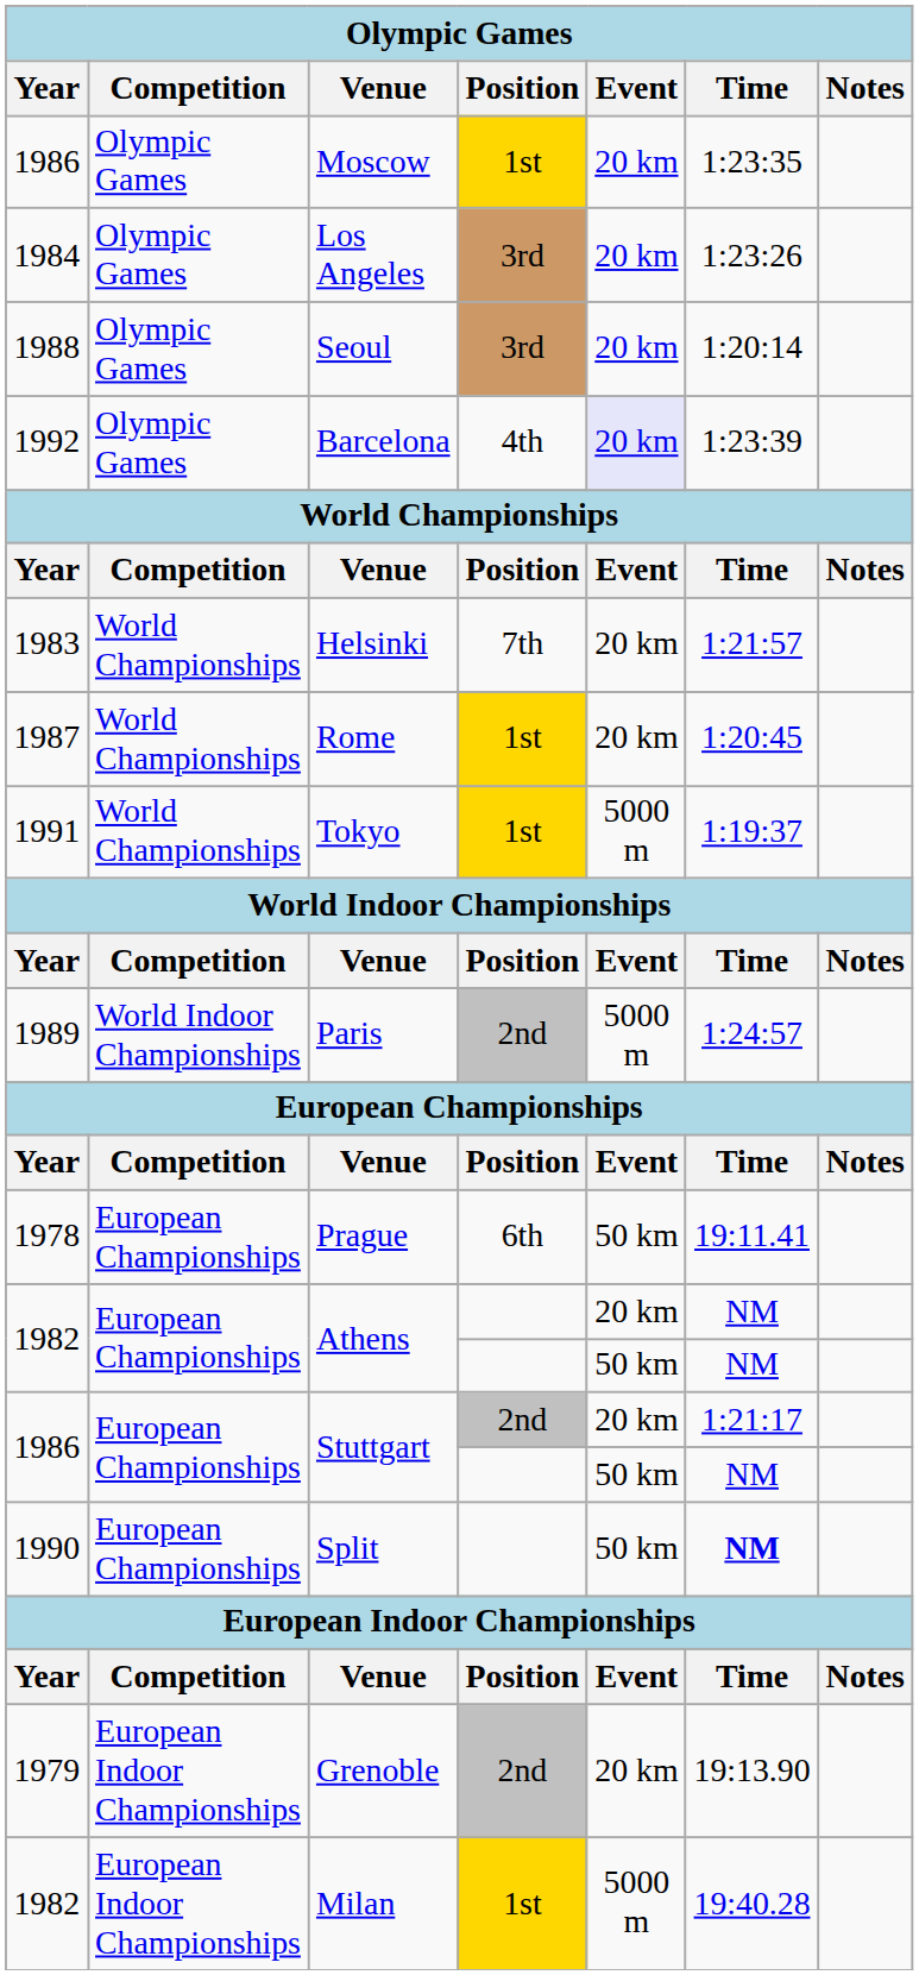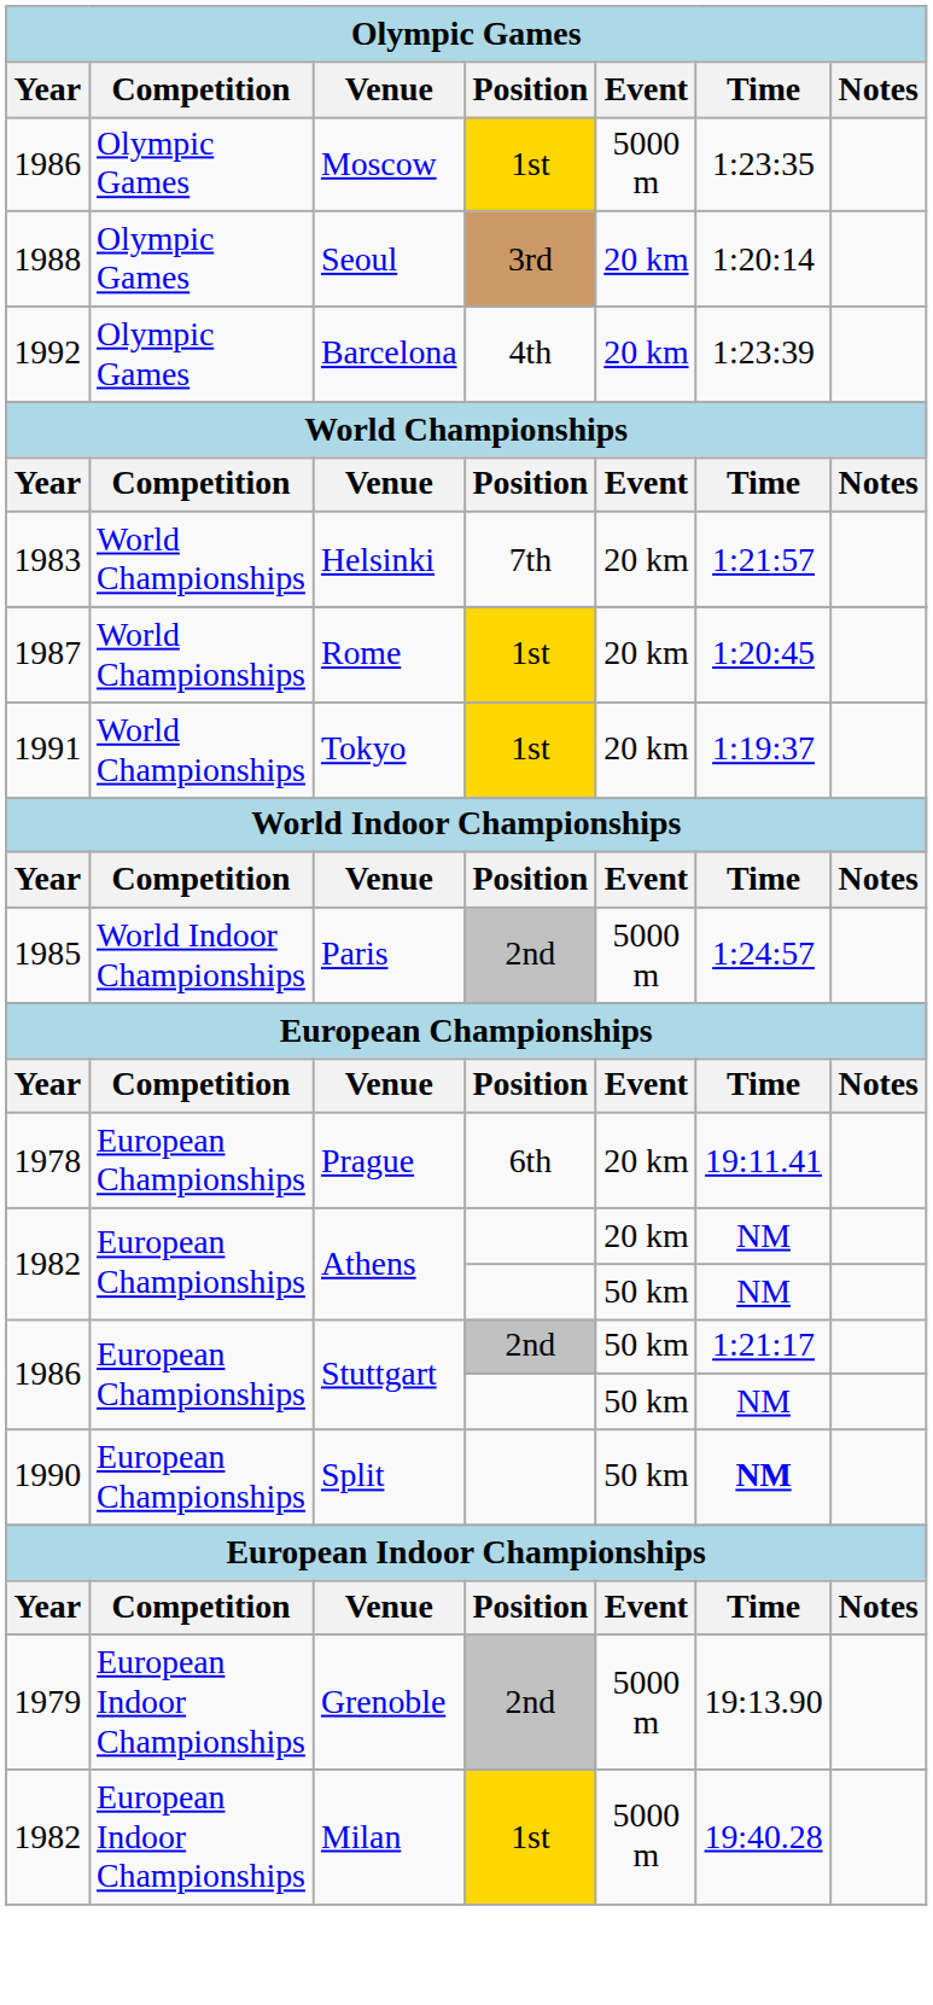Moscow | Event: 20 km -> 5000 m
- row: 1984 | Olympic Games | Los Angeles | 3rd | 20 km | 1:23:26
Barcelona | Event: lavender background -> no background
Tokyo | Event: 5000 m -> 20 km
Paris | Year: 1989 -> 1985
Prague | Event: 50 km -> 20 km
Stuttgart / 2nd | Event: 20 km -> 50 km
Grenoble | Event: 20 km -> 5000 m
